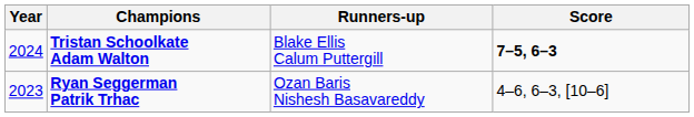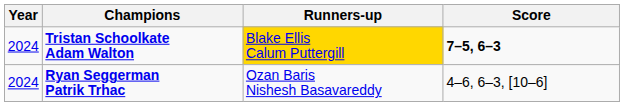Tristan Schoolkate Adam Walton | Runners-up: no background -> gold background
Ryan Seggerman Patrik Trhac | Year: 2023 -> 2024
